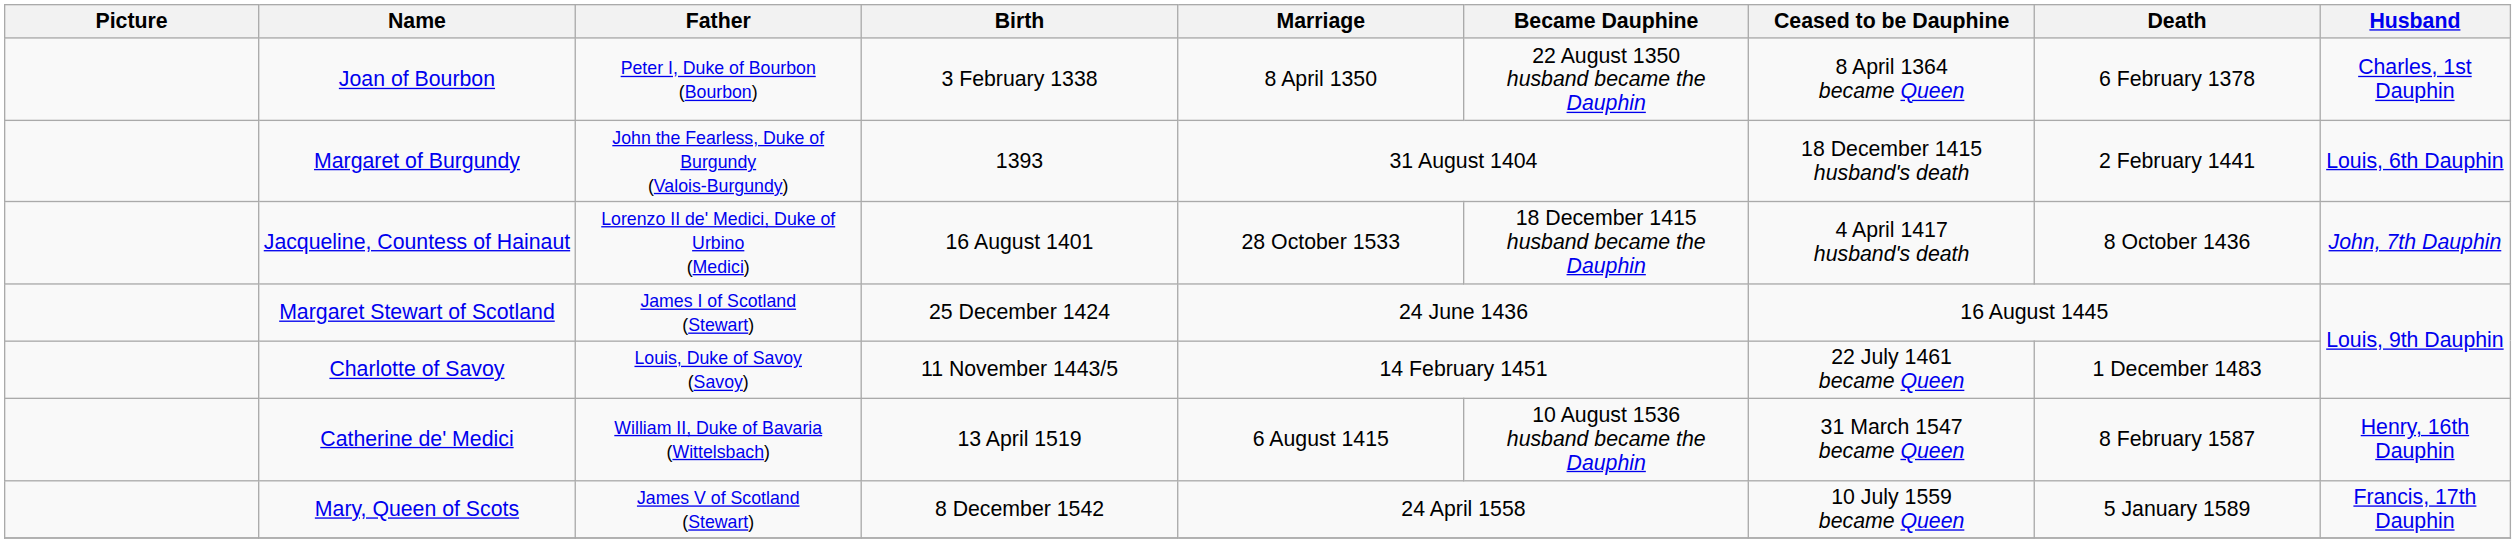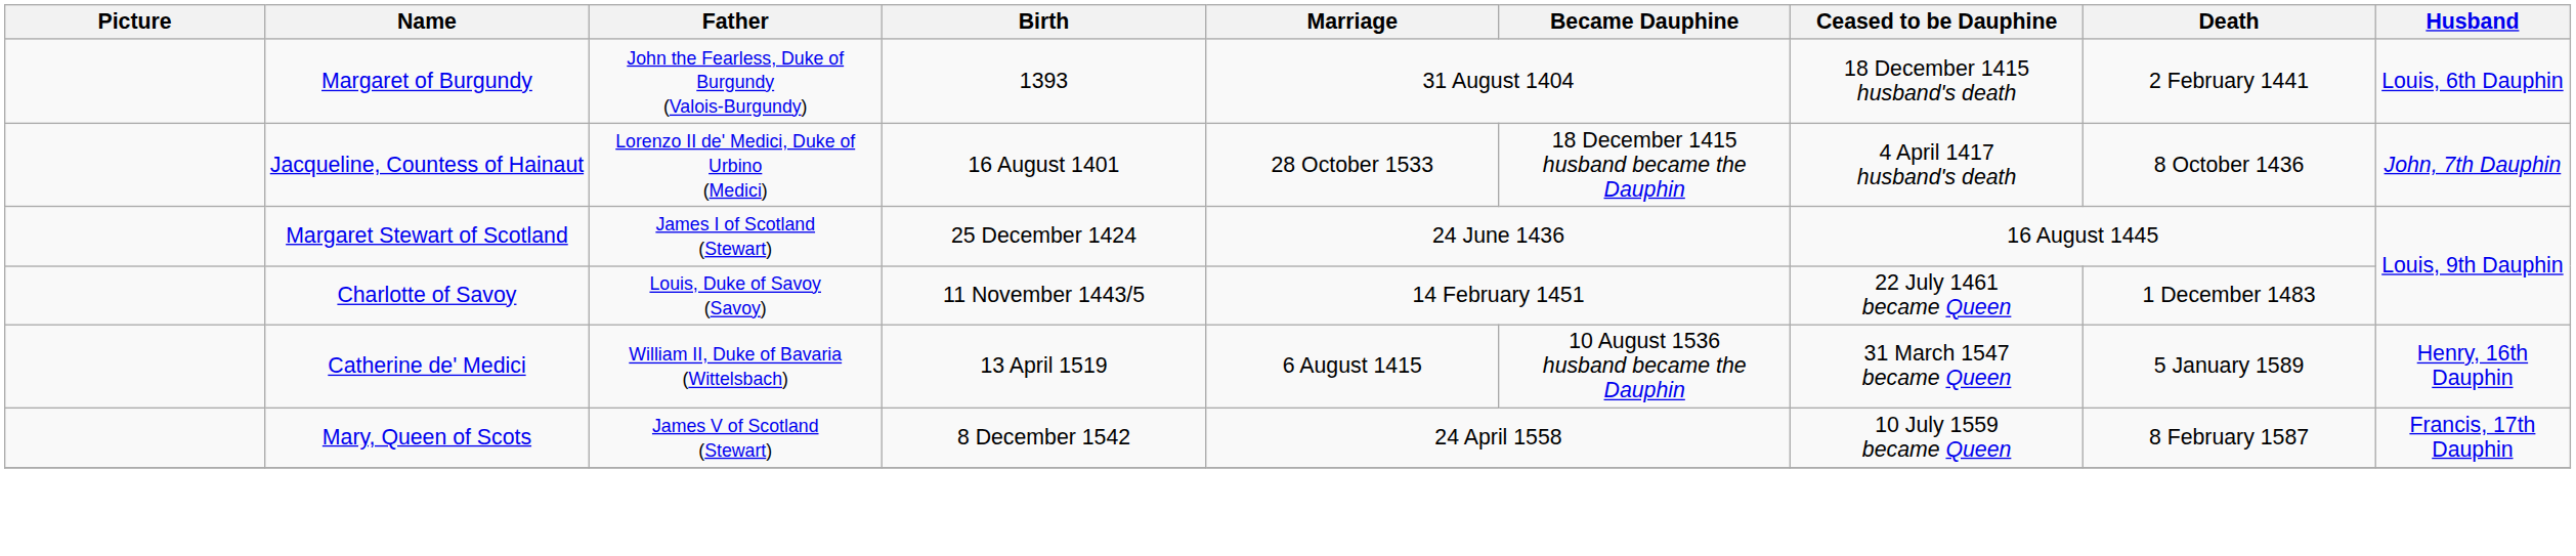- row: Joan of Bourbon | Peter I, Duke of Bourbon (Bourbon) | 3 February 1338 | 8 April 1350 | 22 August 1350 husband became the Dauphin | 8 April 1364 became Queen | 6 February 1378 | Charles, 1st Dauphin
Catherine de' Medici | Death: 8 February 1587 -> 5 January 1589
Mary, Queen of Scots | Death: 5 January 1589 -> 8 February 1587
